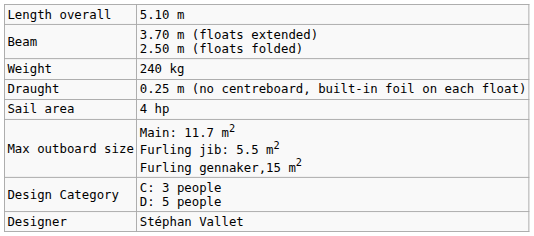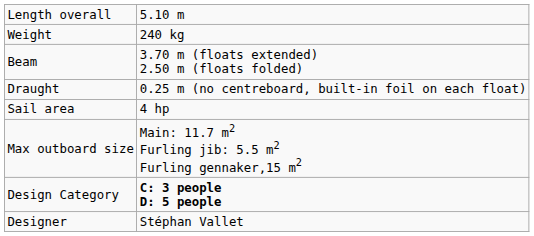rows swapped: Beam <-> Weight
Design Category | column 2: normal -> bold
